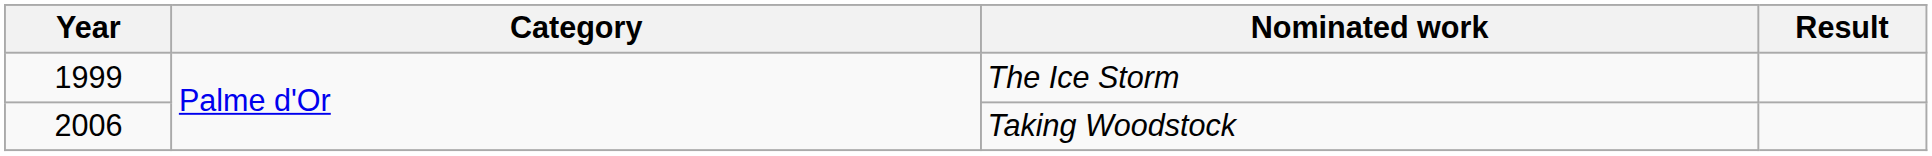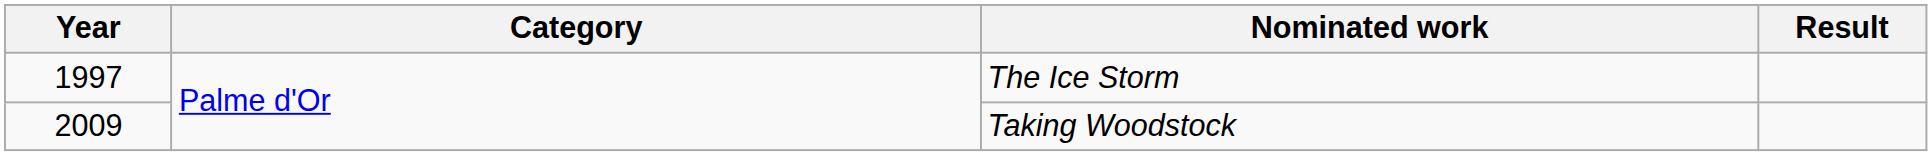The Ice Storm | Year: 1999 -> 1997
Taking Woodstock | Year: 2006 -> 2009
